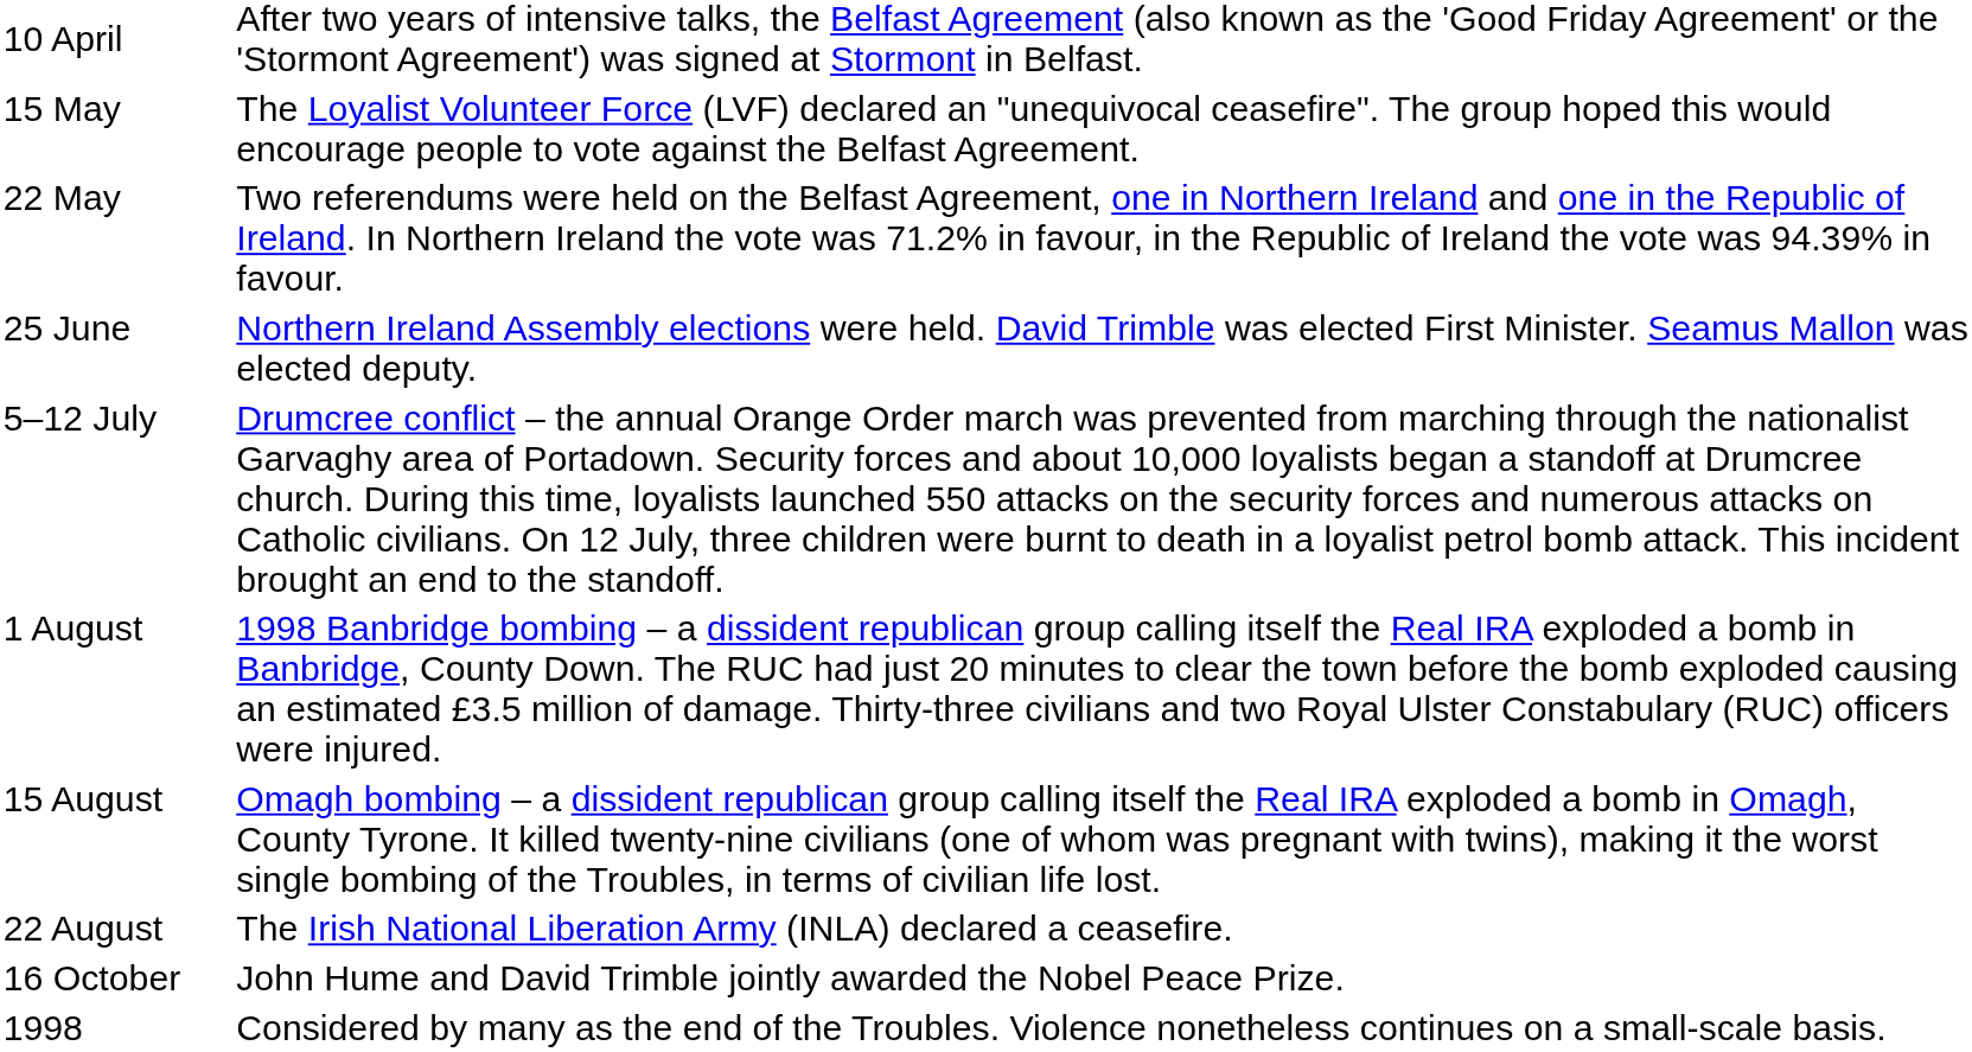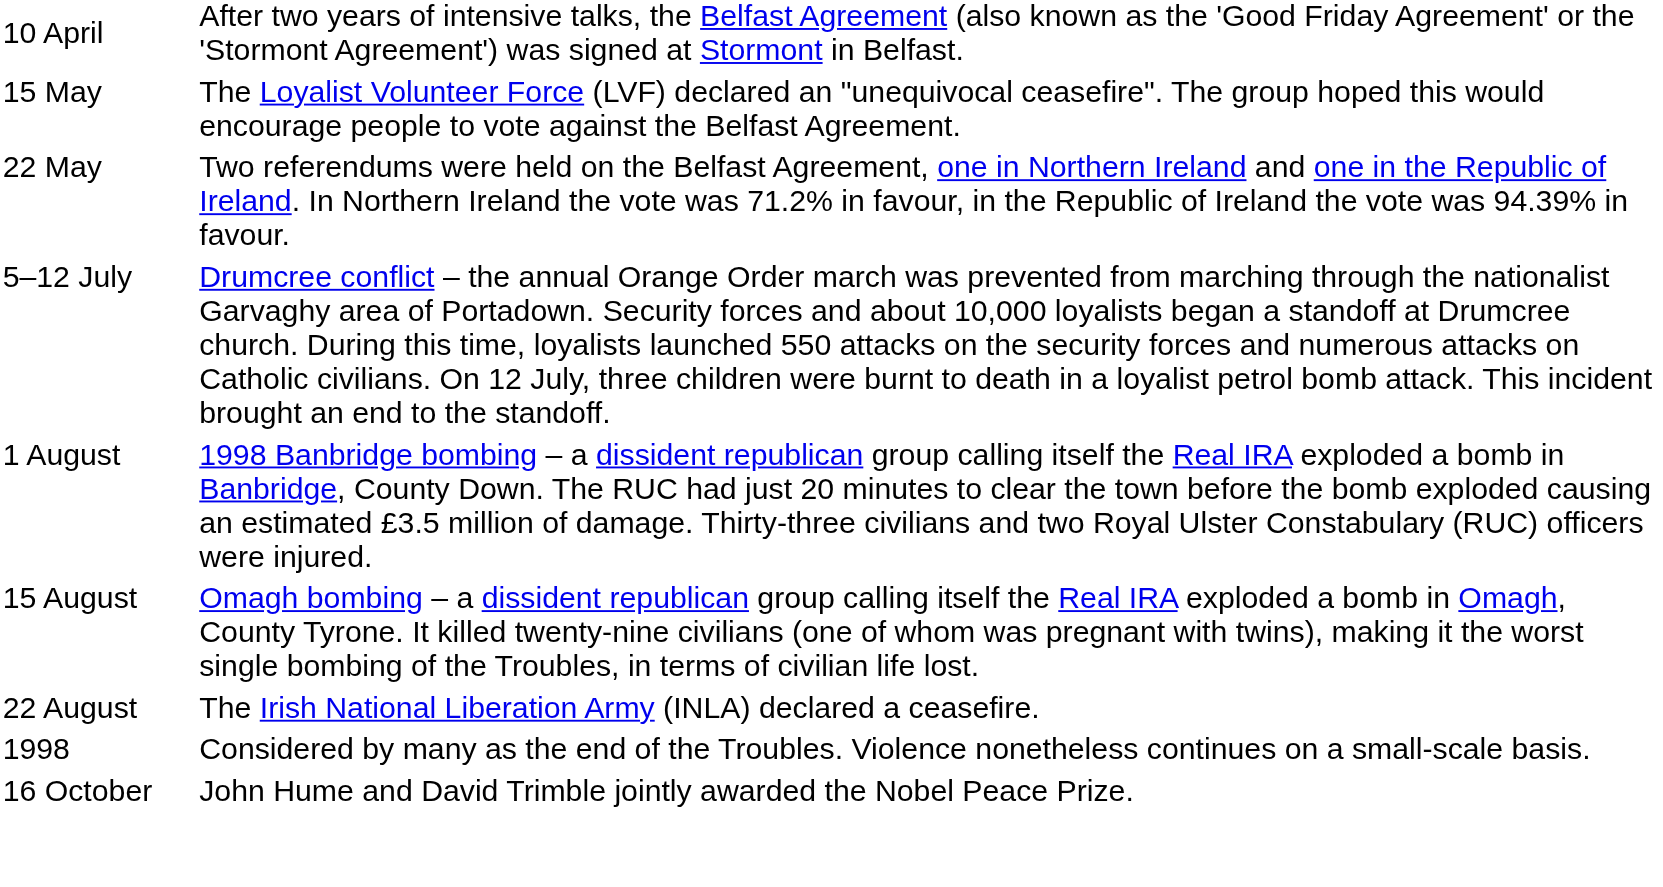- row: 25 June | Northern Ireland Assembly elections were held. David Trimble was elected First Minister. Seamus Mallon was elected deputy.
rows swapped: 16 October <-> 1998
